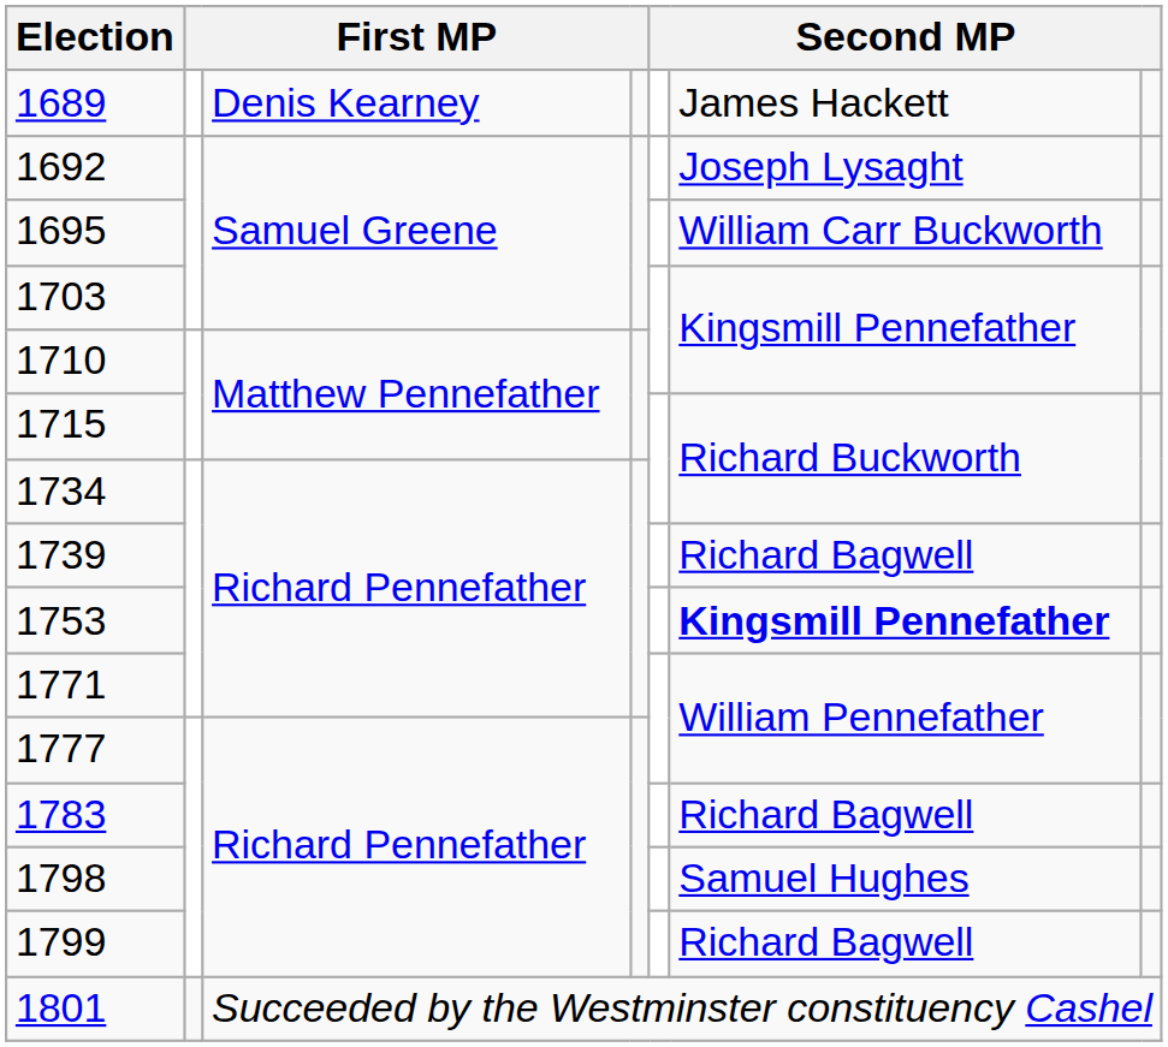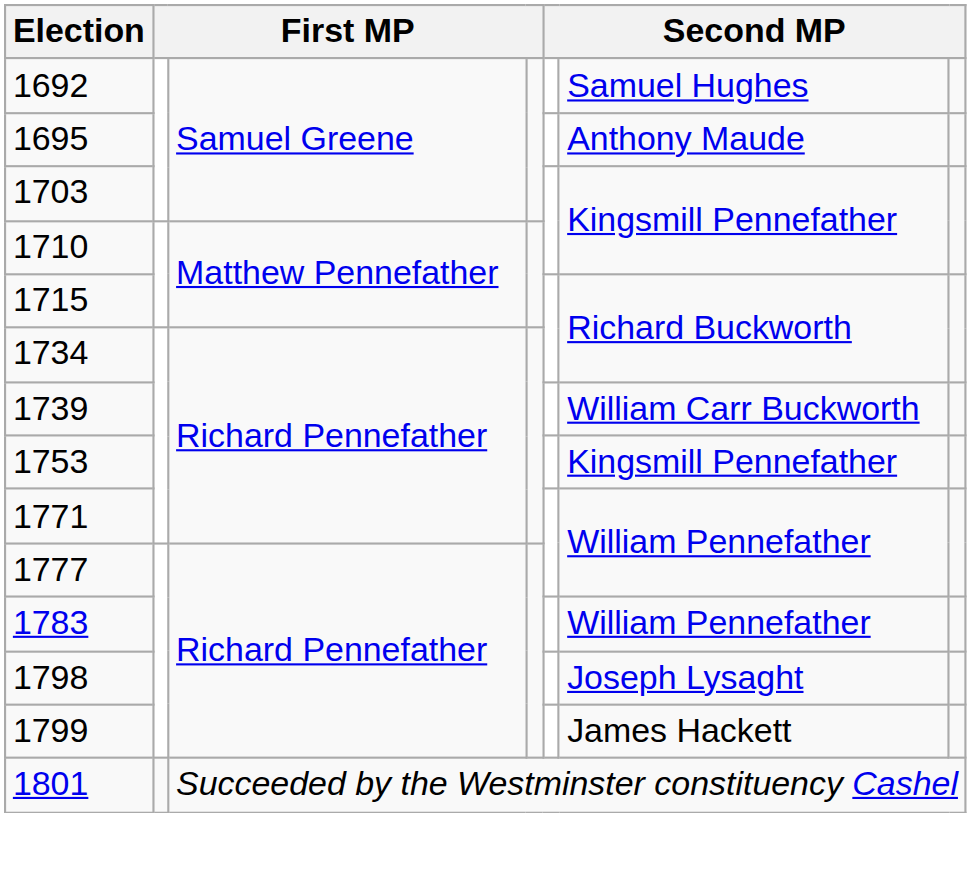- row: 1689 | Denis Kearney | James Hackett
1692 | column 6: Joseph Lysaght -> Samuel Hughes
1695 | column 6: William Carr Buckworth -> Anthony Maude
1739 | column 6: Richard Bagwell -> William Carr Buckworth
1753 | column 6: bold -> normal
1783 | column 6: Richard Bagwell -> William Pennefather
1798 | column 6: Samuel Hughes -> Joseph Lysaght
1799 | column 6: Richard Bagwell -> James Hackett
